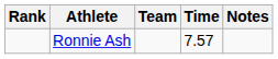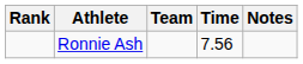Ronnie Ash | Time: 7.57 -> 7.56
